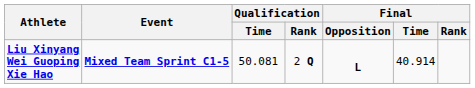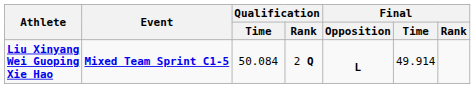Liu Xinyang Wei Guoping Xie Hao | Qualification / Time: 50.081 -> 50.084
Liu Xinyang Wei Guoping Xie Hao | Final / Time: 40.914 -> 49.914
